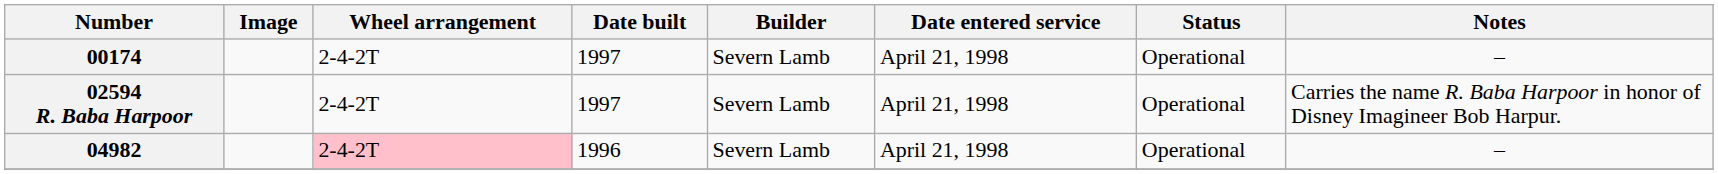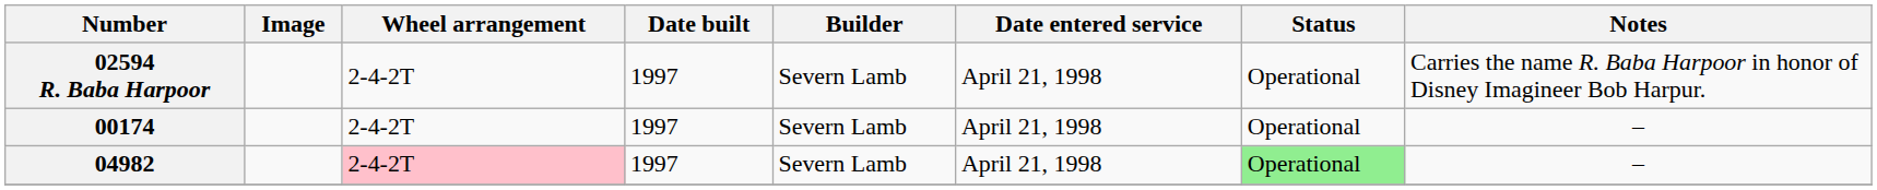rows swapped: 00174 <-> 02594 R. Baba Harpoor
04982 | Date built: 1996 -> 1997
04982 | Status: no background -> lightgreen background
